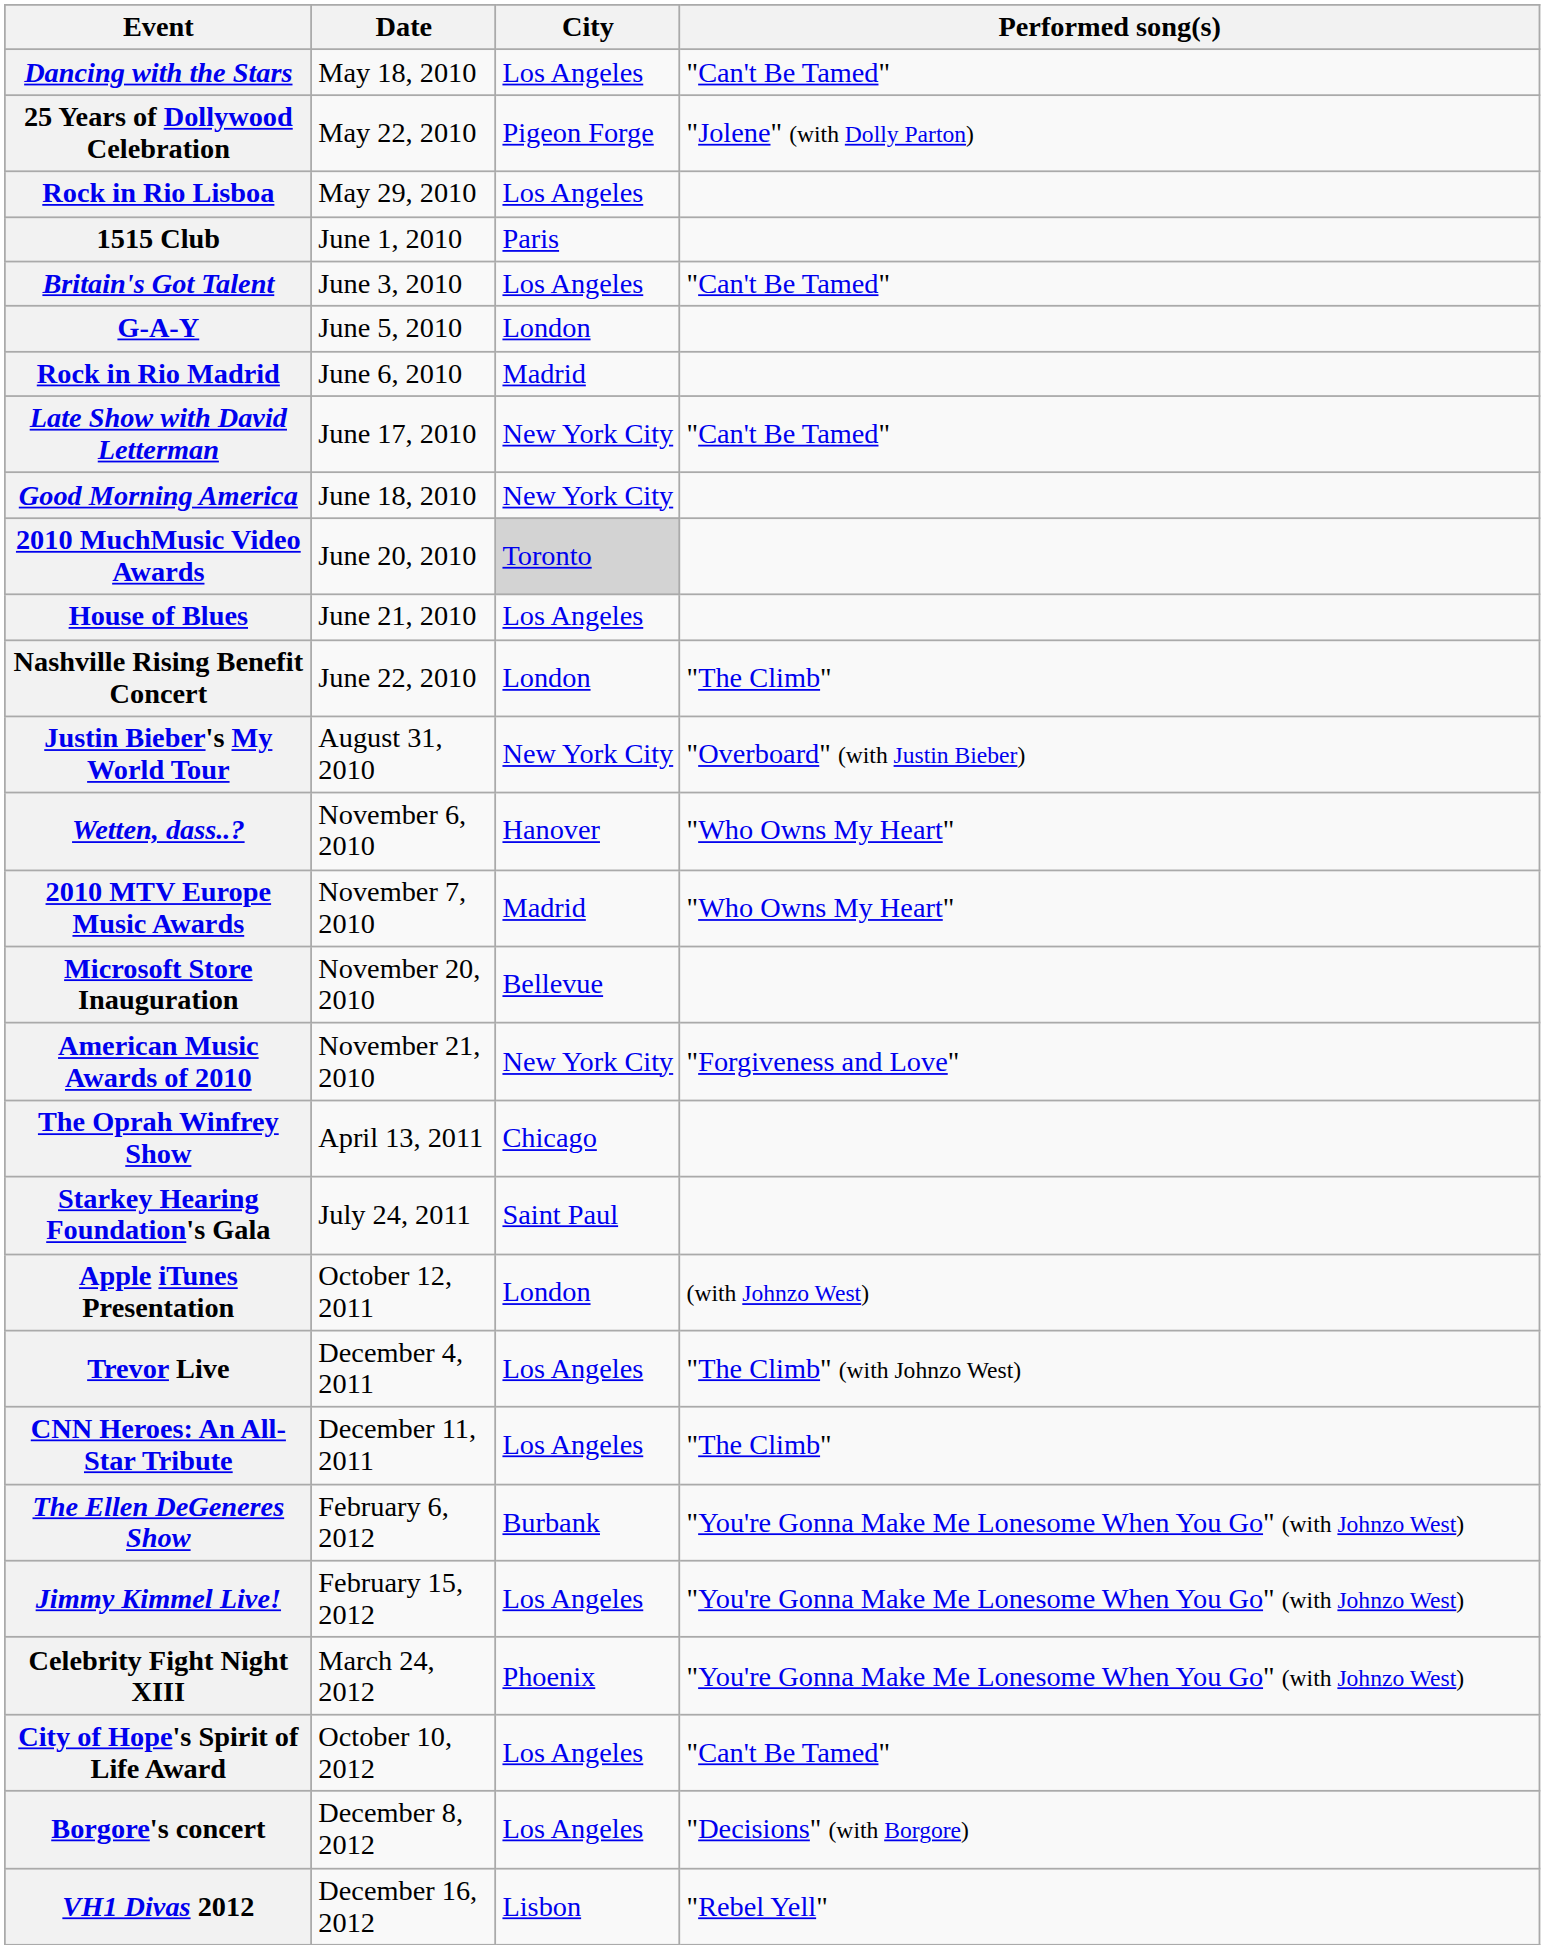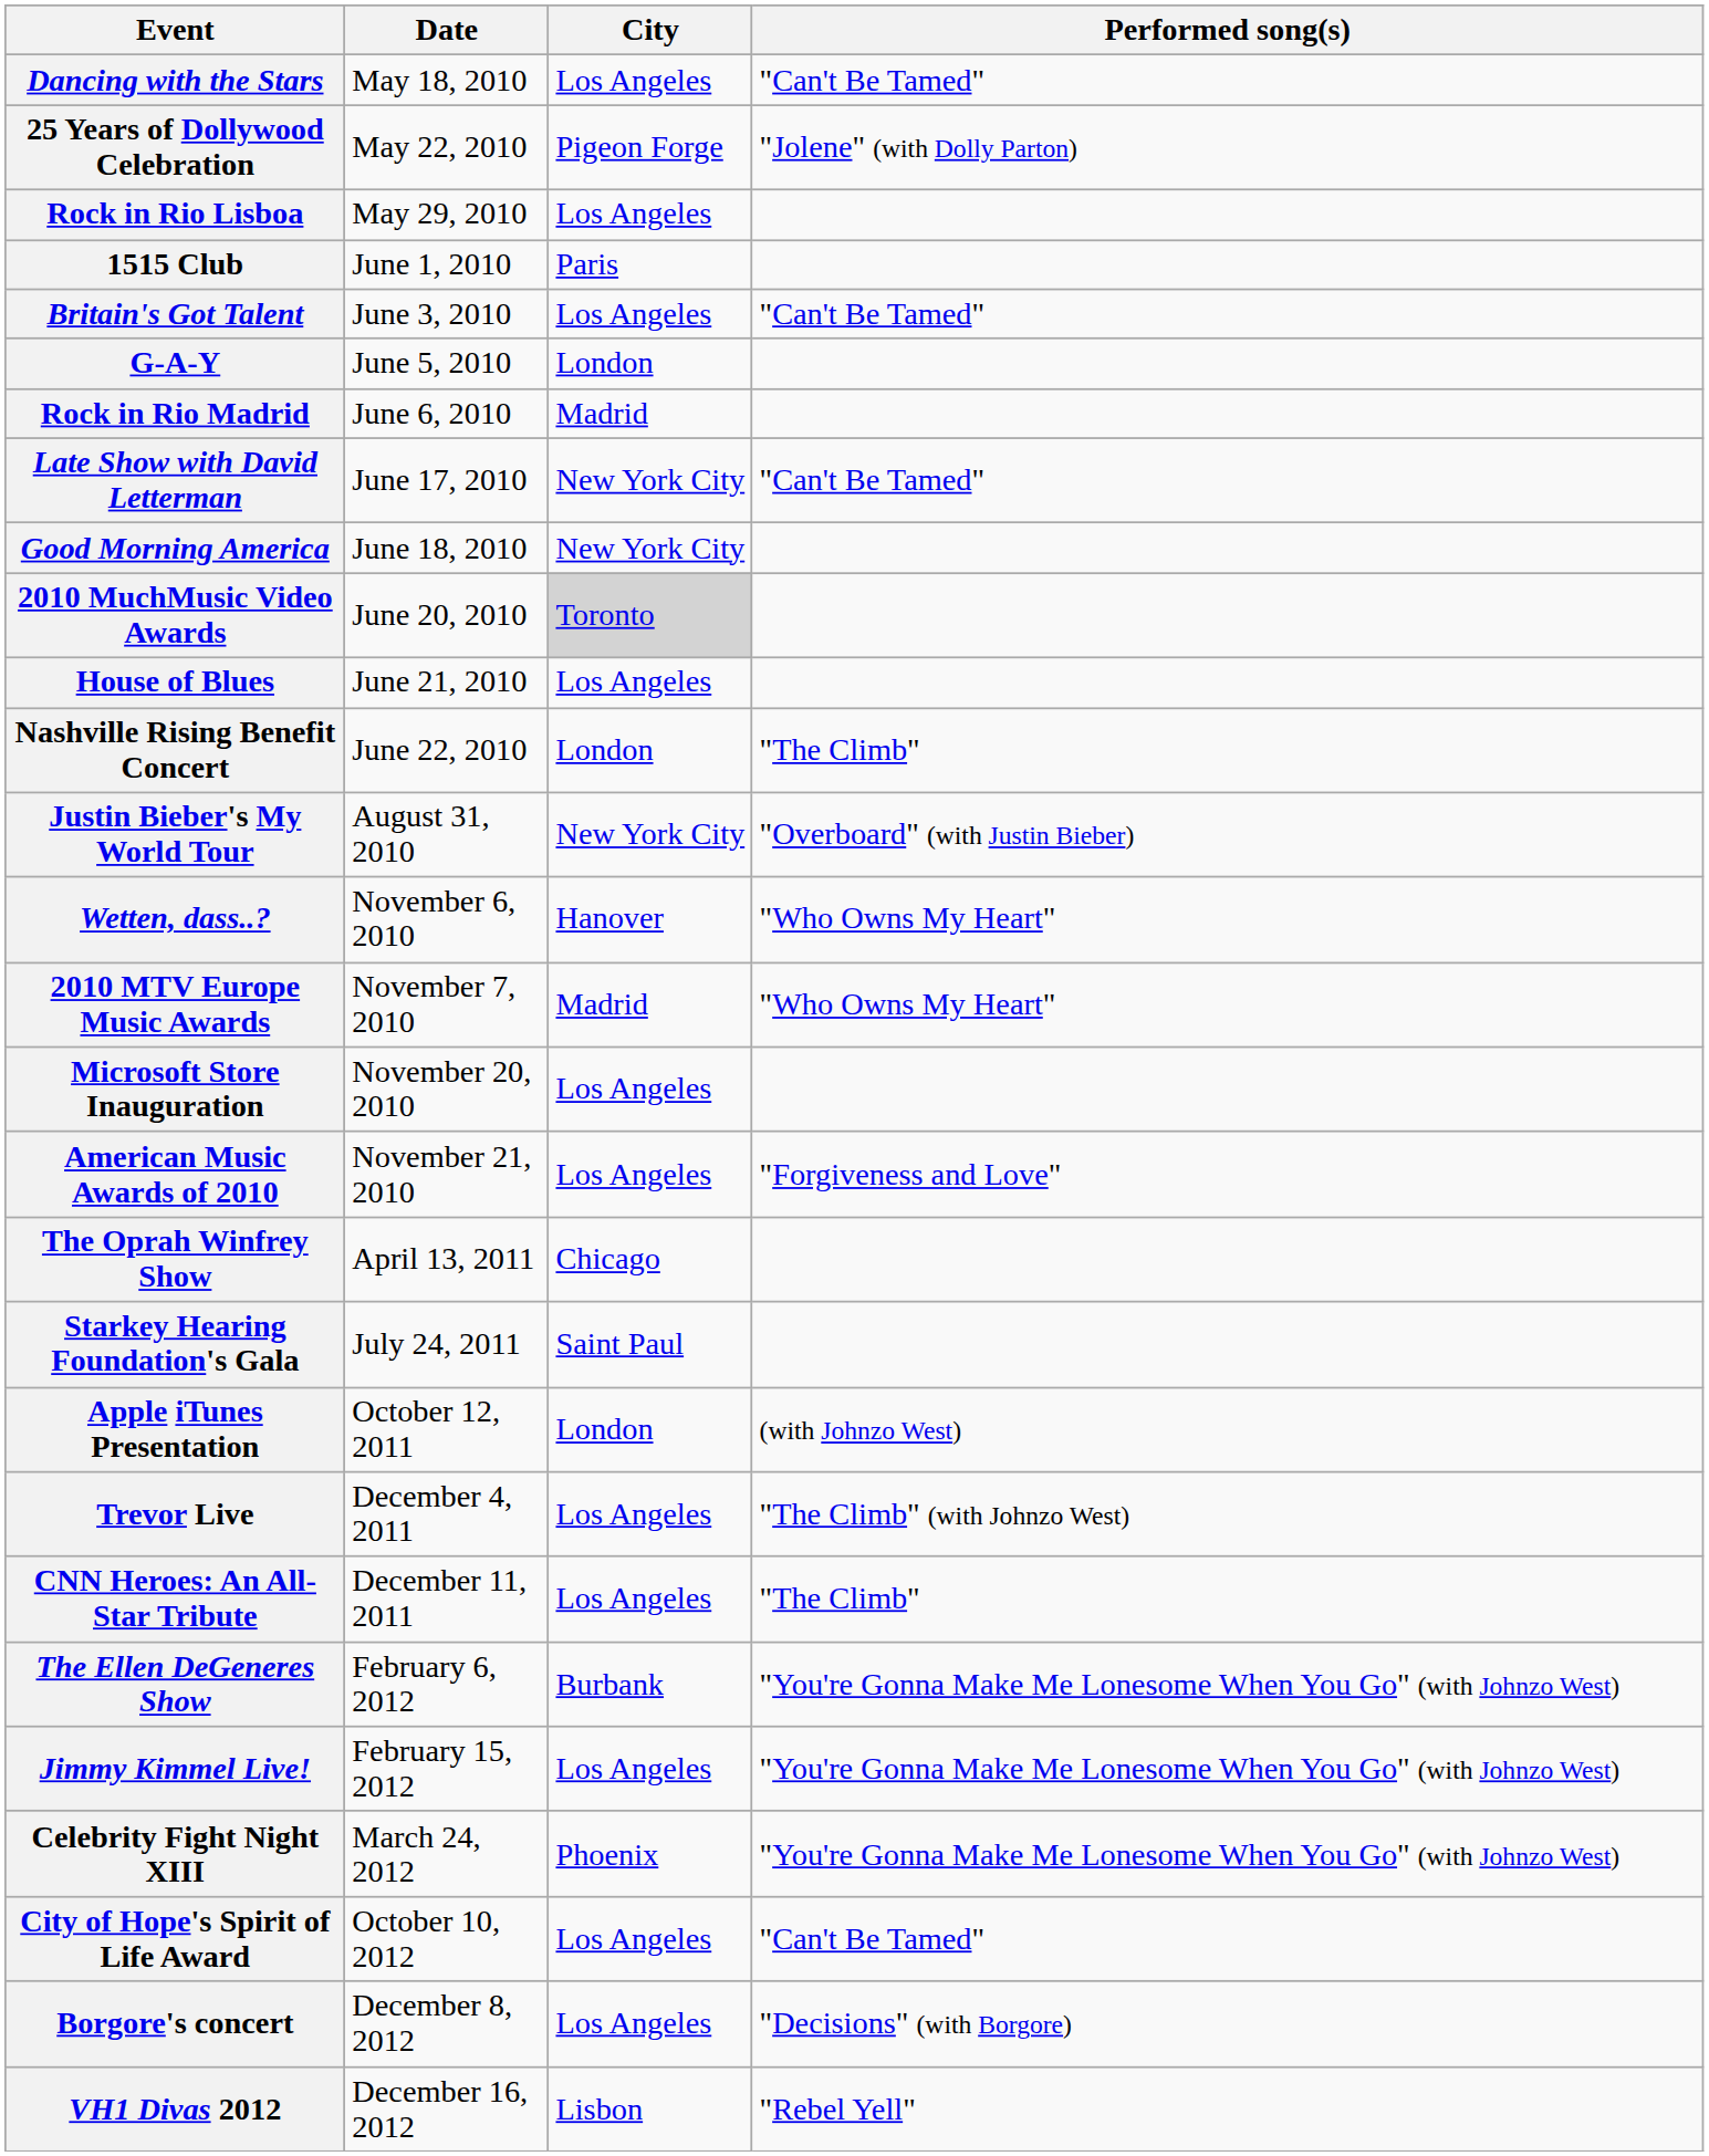Microsoft Store Inauguration | City: Bellevue -> Los Angeles
American Music Awards of 2010 | City: New York City -> Los Angeles
